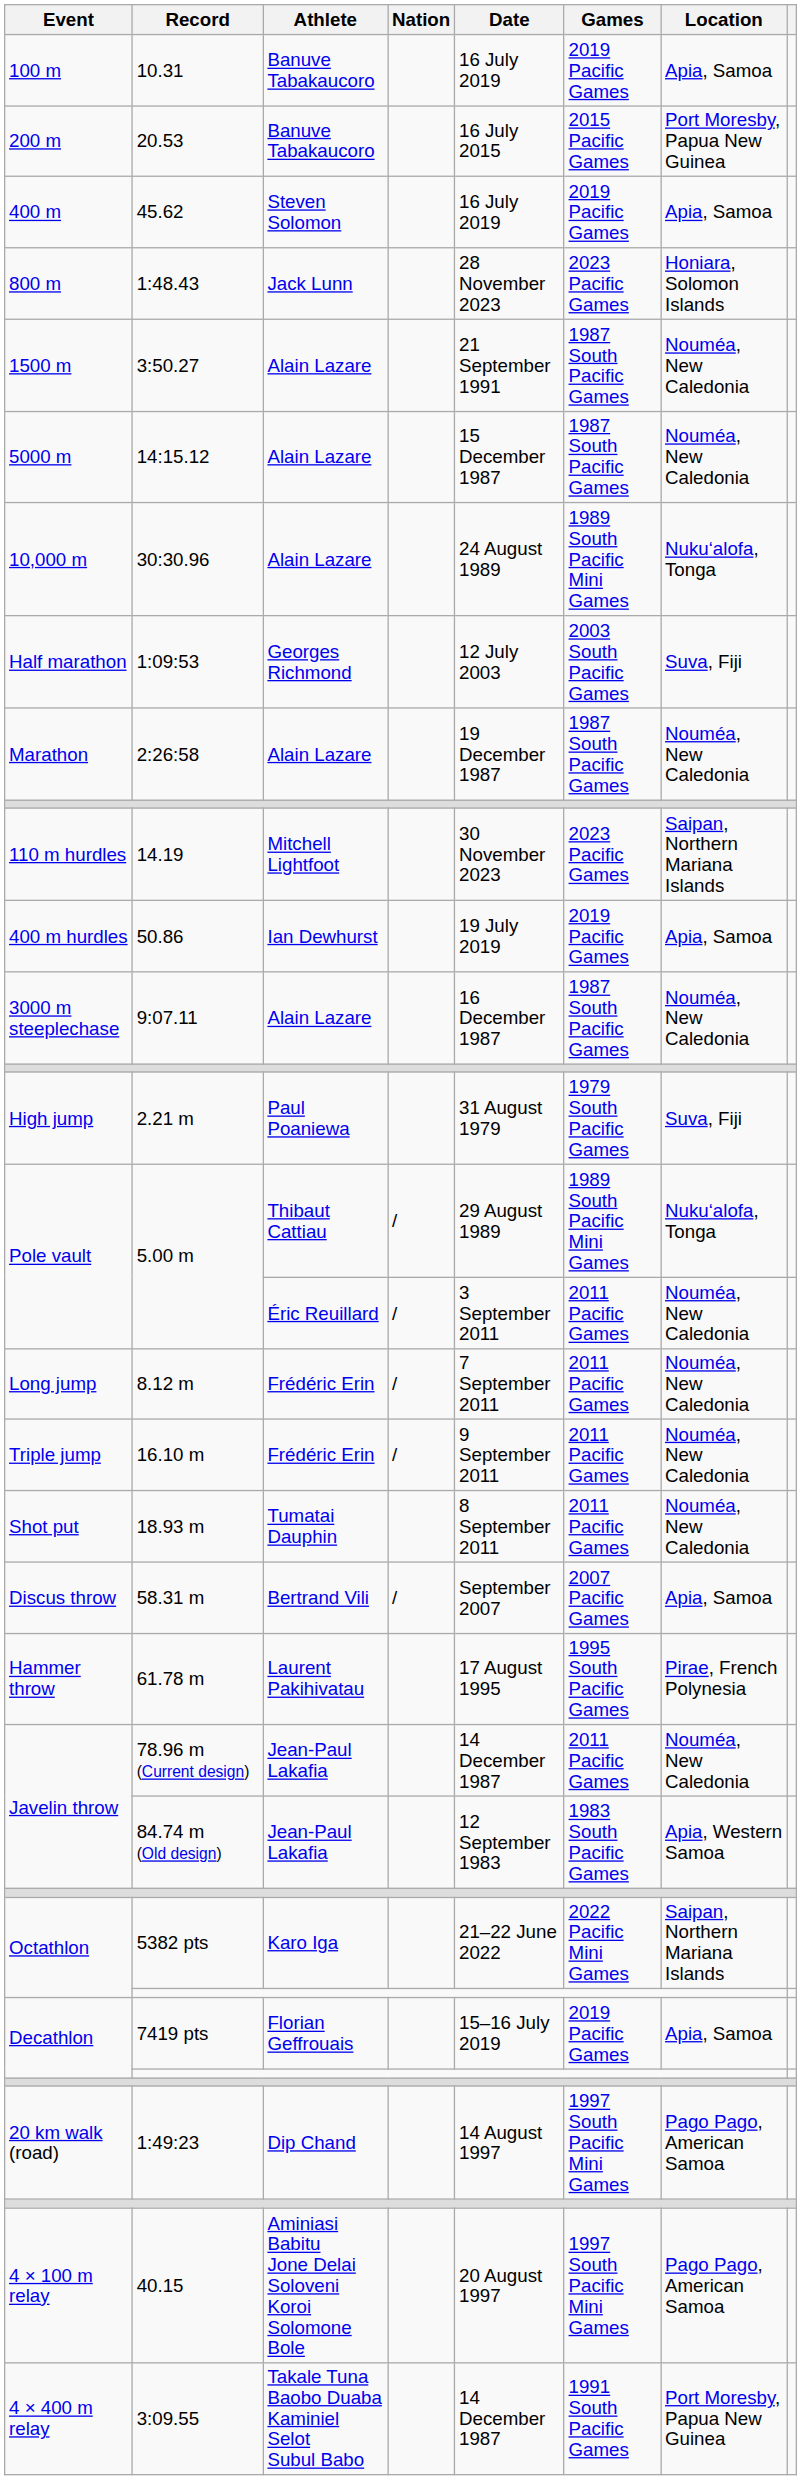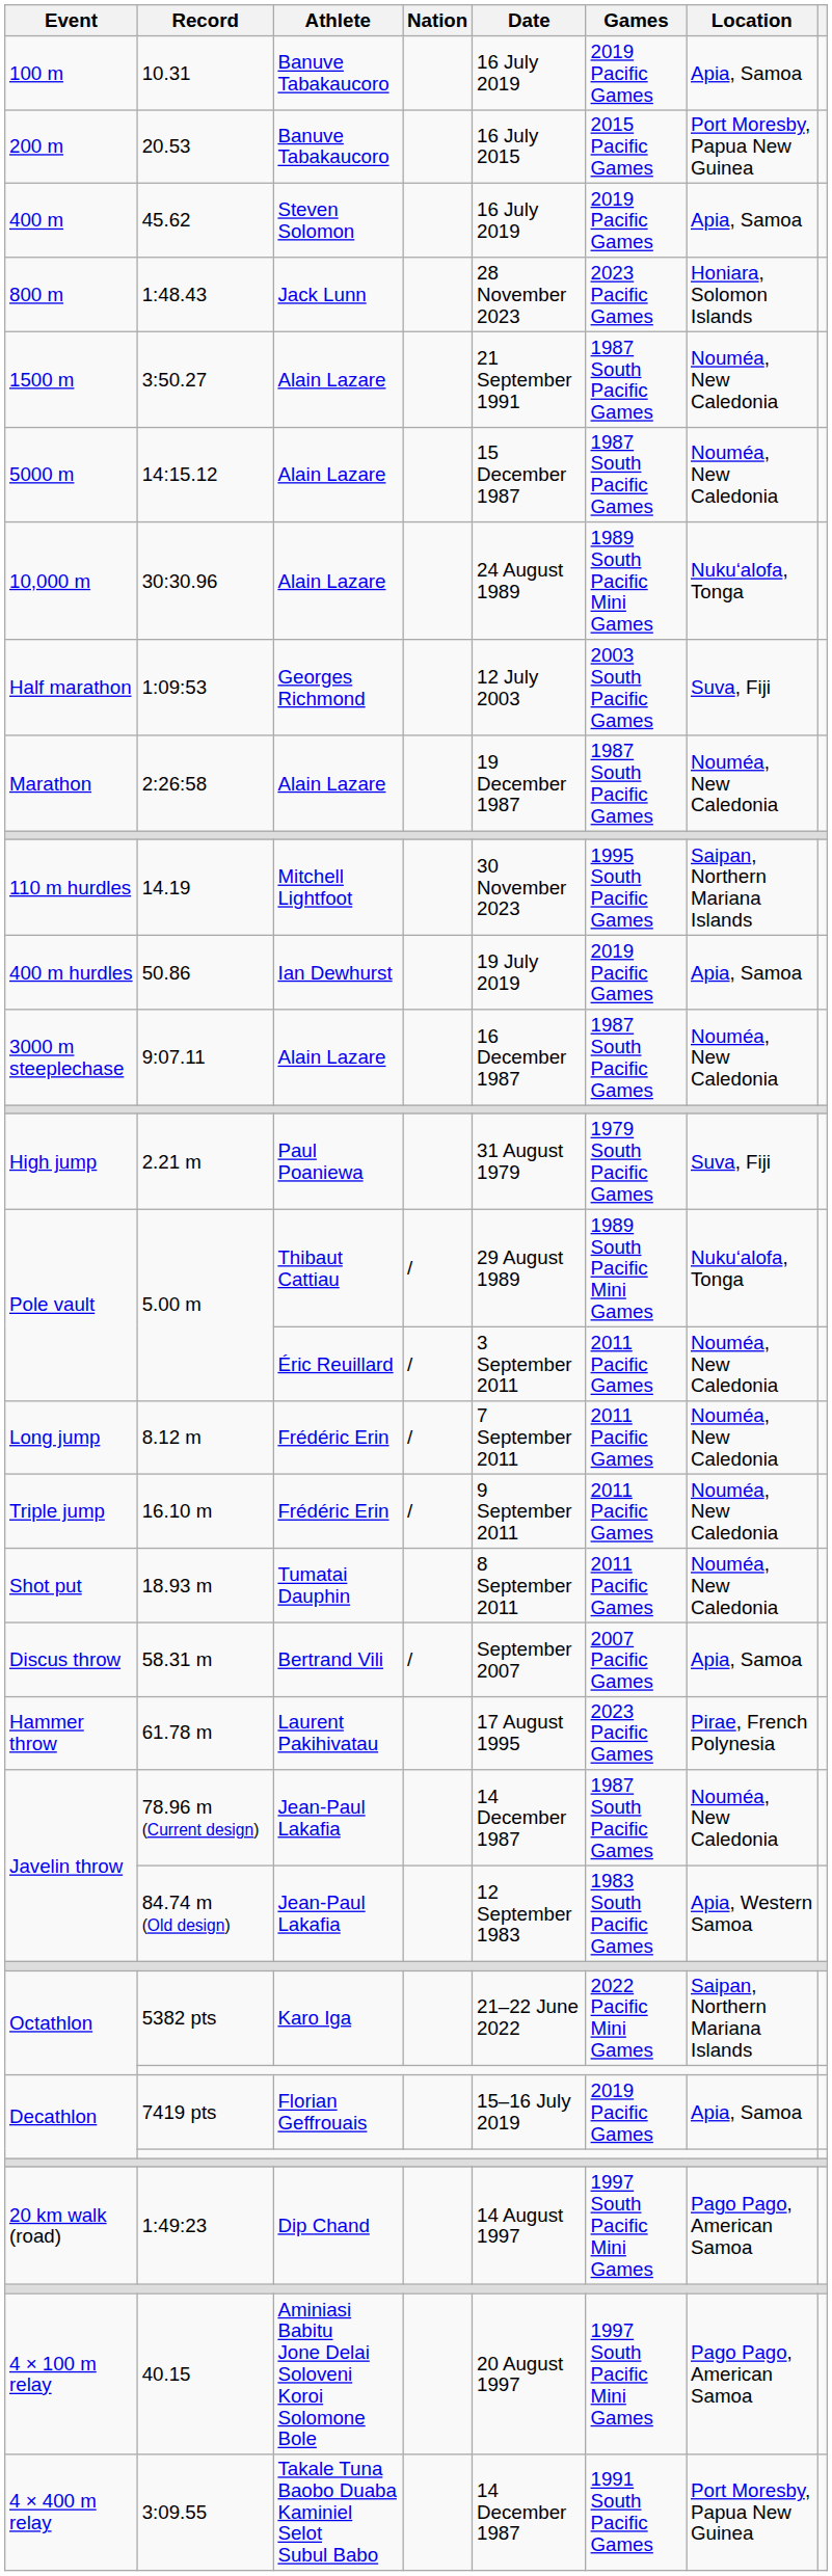14.19 | Games: 2023 Pacific Games -> 1995 South Pacific Games
61.78 m | Games: 1995 South Pacific Games -> 2023 Pacific Games
78.96 m (Current design) | Games: 2011 Pacific Games -> 1987 South Pacific Games
